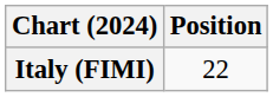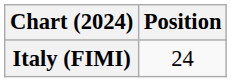Italy (FIMI) | Position: 22 -> 24
